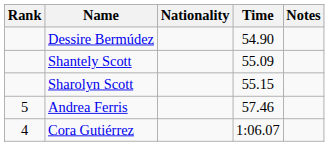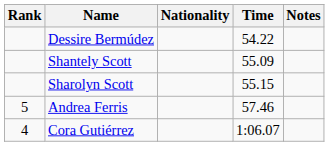Dessire Bermúdez | Time: 54.90 -> 54.22
